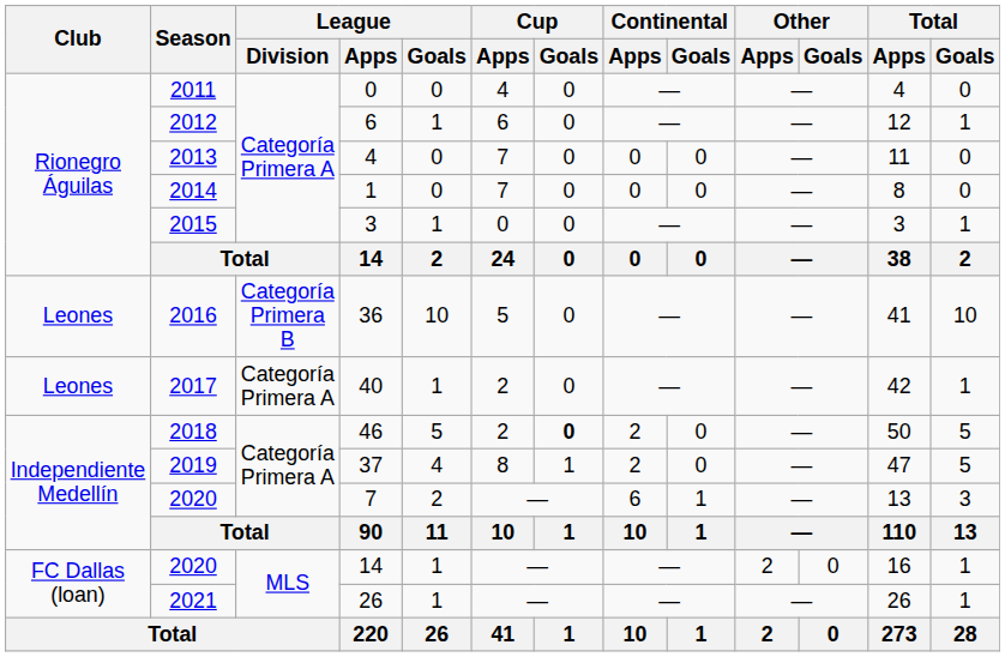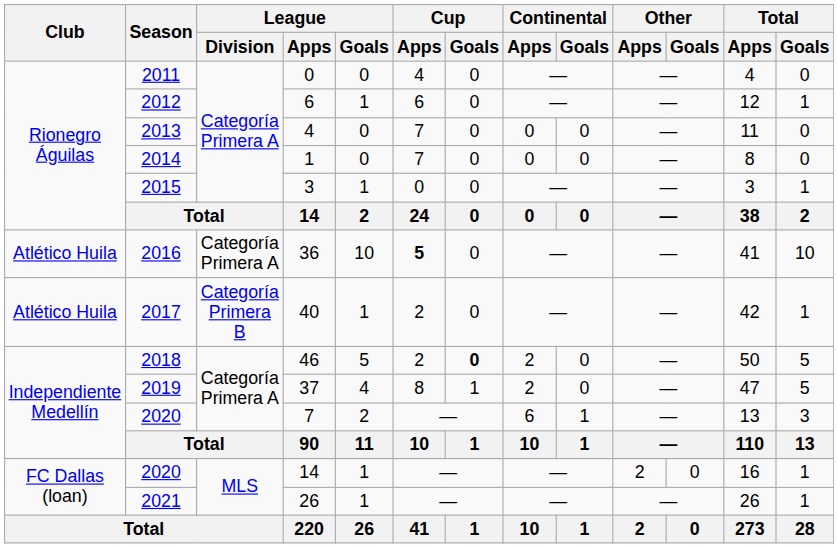36 | Club: Leones -> Atlético Huila
36 | League / Division: Categoría Primera B -> Categoría Primera A
36 | Cup / Apps: normal -> bold
40 | Club: Leones -> Atlético Huila
40 | League / Division: Categoría Primera A -> Categoría Primera B
